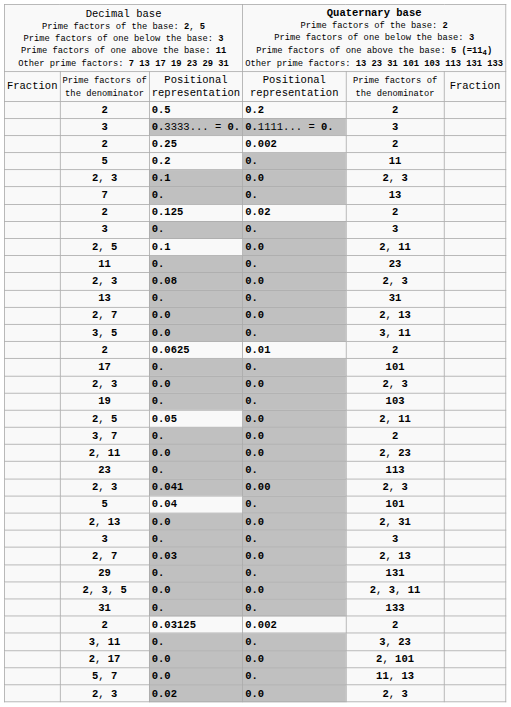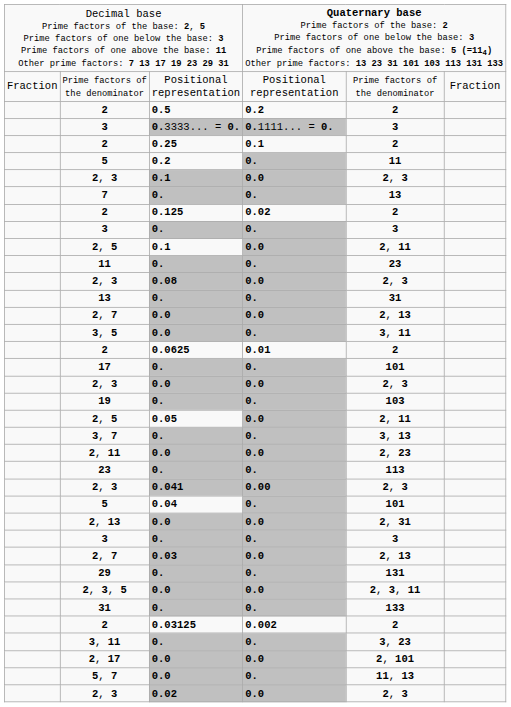2 / 0.25 | column 4: 0.002 -> 0.1
3, 7 | column 4: 0.0 -> 0.
3, 7 | column 5: 2 -> 3, 13
